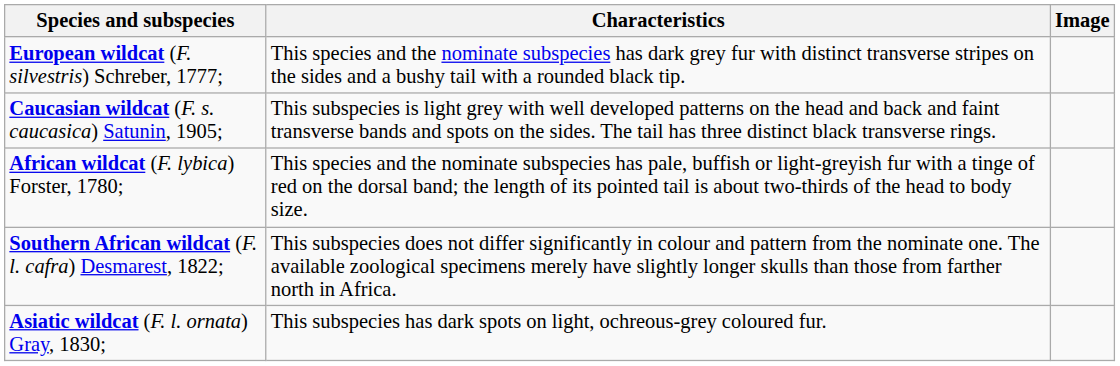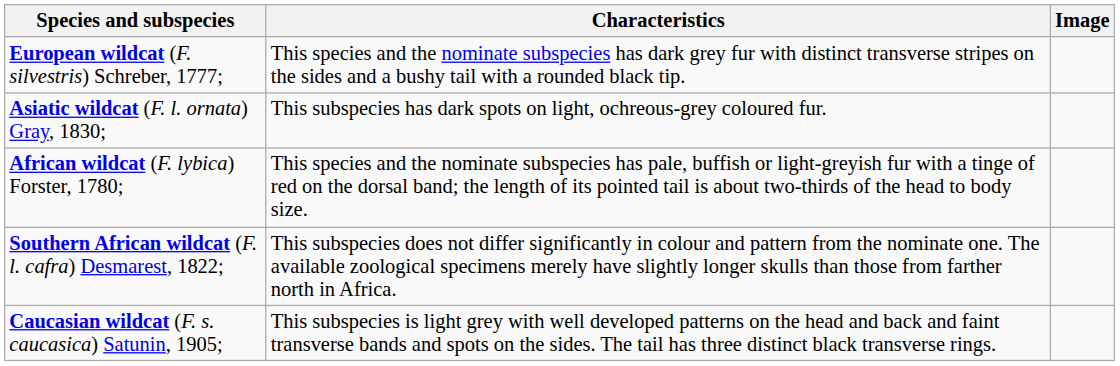rows swapped: Caucasian wildcat (F. s. caucasica) Satunin, 1905; <-> Asiatic wildcat (F. l. ornata) Gray, 1830;
